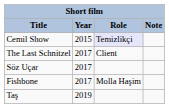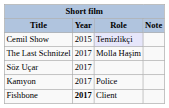The Last Schnitzel | Role: Client -> Molla Haşim
+ row: Kamyon | 2017 | Police
Fishbone | Year: normal -> bold
Fishbone | Role: Molla Haşim -> Client
- row: Taş | 2019
